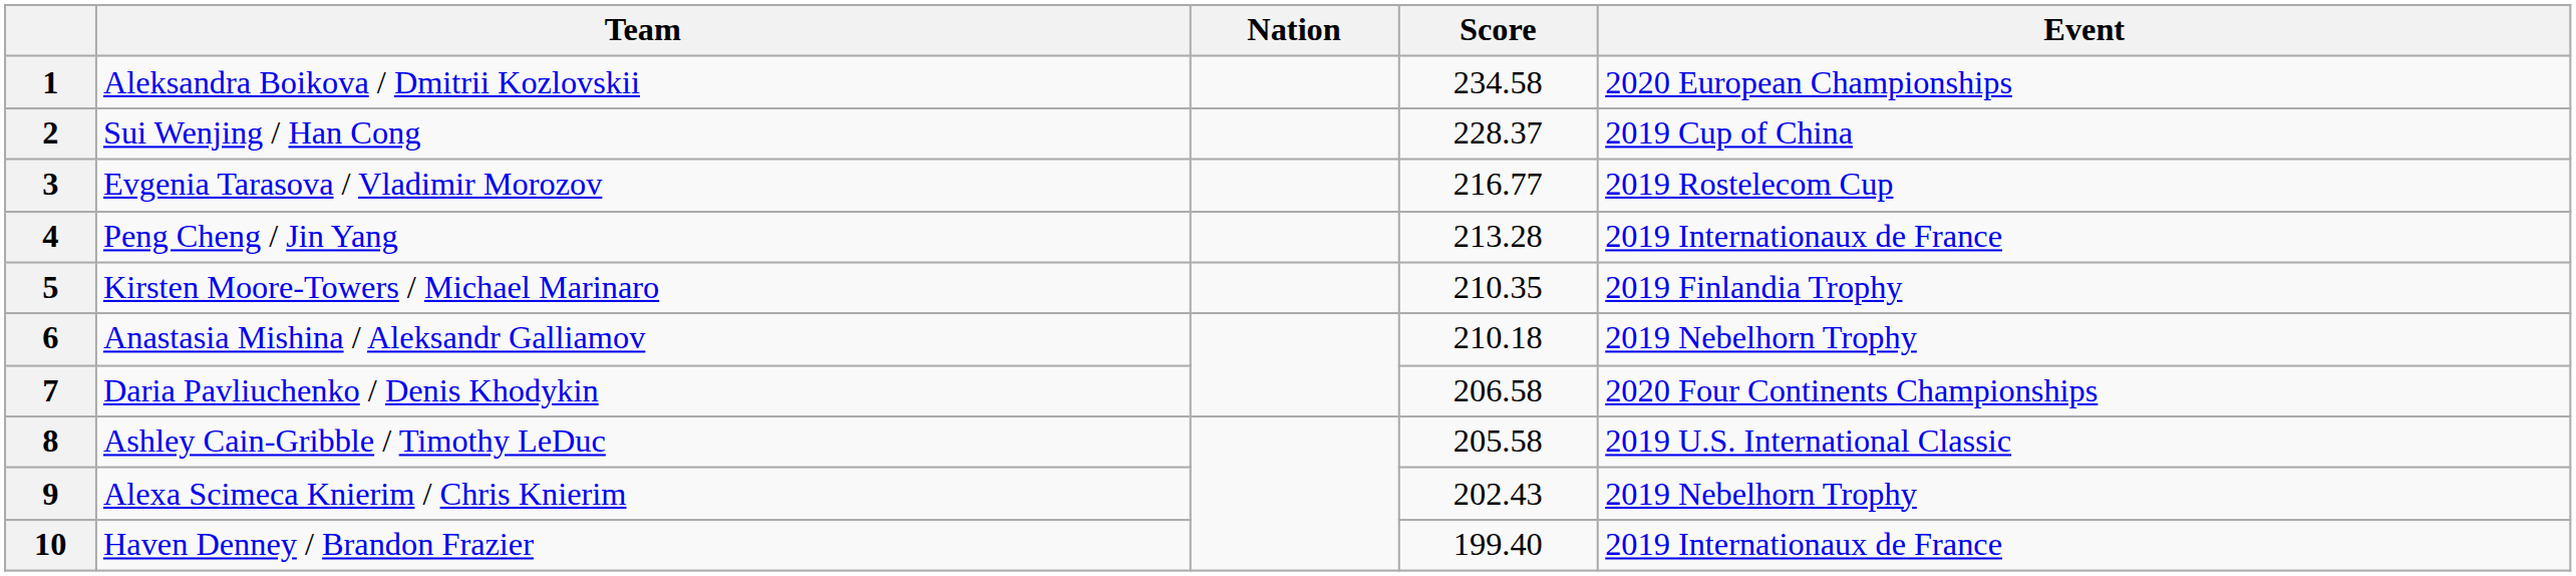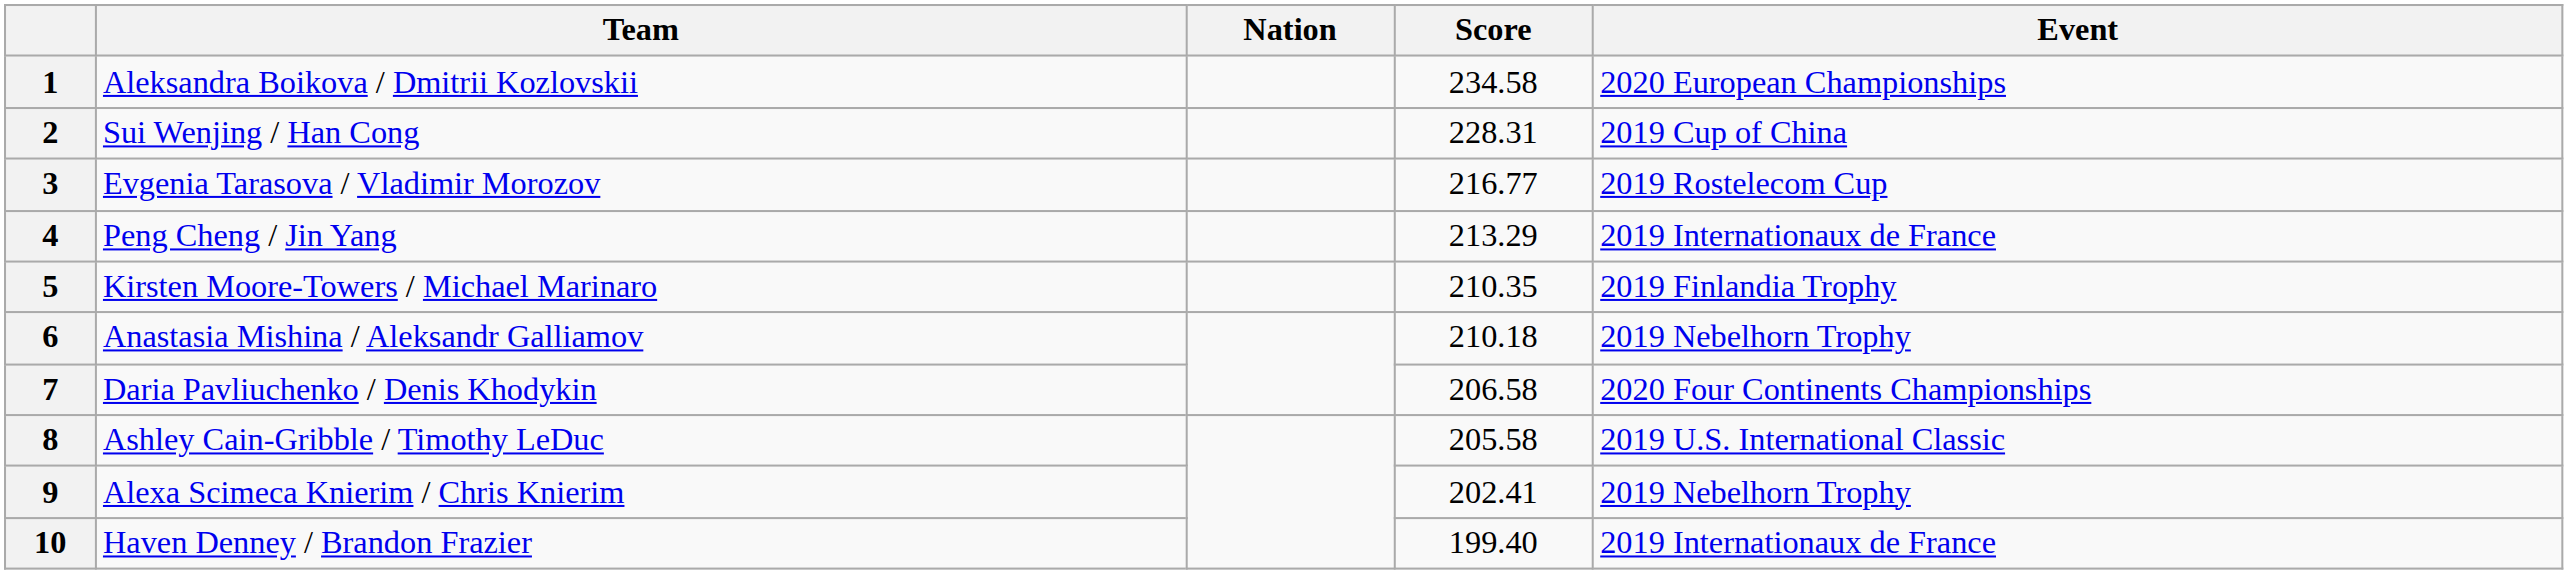2 | Score: 228.37 -> 228.31
4 | Score: 213.28 -> 213.29
9 | Score: 202.43 -> 202.41
